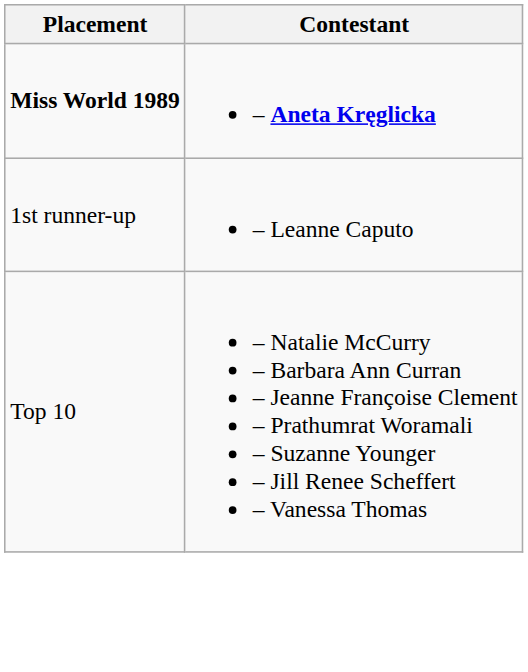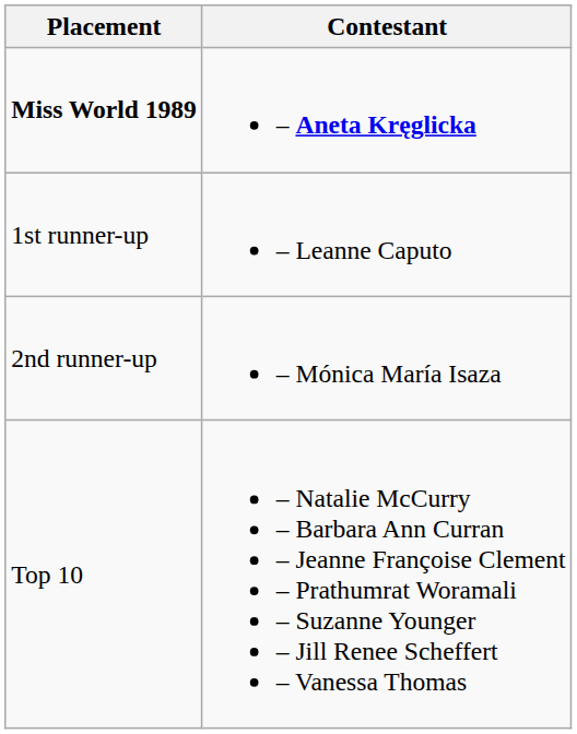+ row: 2nd runner-up | – Mónica María Isaza
